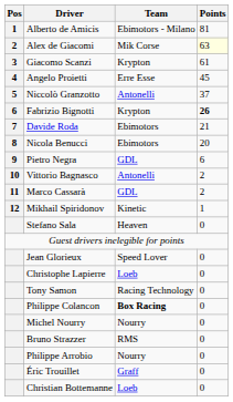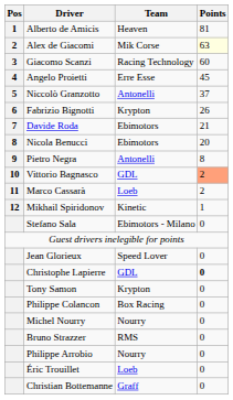Alberto de Amicis | Team: Ebimotors - Milano -> Heaven
Giacomo Scanzi | Team: Krypton -> Racing Technology
Giacomo Scanzi | Points: 61 -> 60
Fabrizio Bignotti | Points: bold -> normal
Pietro Negra | Team: GDL -> Antonelli
Pietro Negra | Points: 6 -> 8
Vittorio Bagnasco | Team: Antonelli -> GDL
Vittorio Bagnasco | Points: no background -> lightsalmon background
Marco Cassarà | Team: GDL -> Loeb
Stefano Sala | Team: Heaven -> Ebimotors - Milano
Christophe Lapierre | Team: Loeb -> GDL
Christophe Lapierre | Points: normal -> bold
Tony Samon | Team: Racing Technology -> Krypton
Philippe Colancon | Team: bold -> normal
Éric Trouillet | Team: Graff -> Loeb
Christian Bottemanne | Team: Loeb -> Graff
